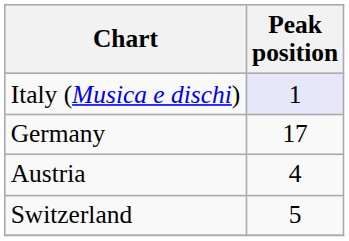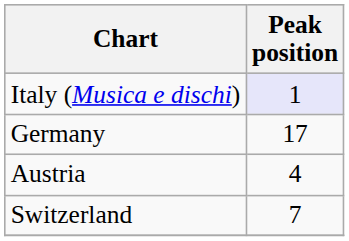Switzerland | Peak position: 5 -> 7
